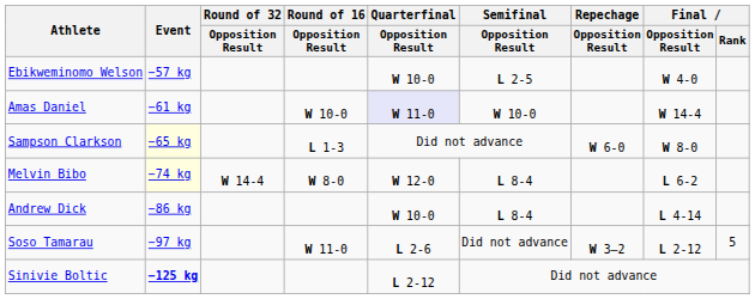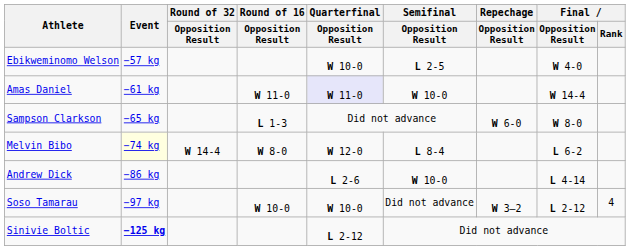Amas Daniel | Round of 16 / Opposition Result: W 10-0 -> W 11-0
Sampson Clarkson | Event: lightyellow background -> no background
Andrew Dick | Quarterfinal / Opposition Result: W 10-0 -> L 2-6
Andrew Dick | Semifinal / Opposition Result: L 8-4 -> W 10-0
Soso Tamarau | Round of 16 / Opposition Result: W 11-0 -> W 10-0
Soso Tamarau | Quarterfinal / Opposition Result: L 2-6 -> W 10-0
Soso Tamarau | Final / Rank: 5 -> 4
